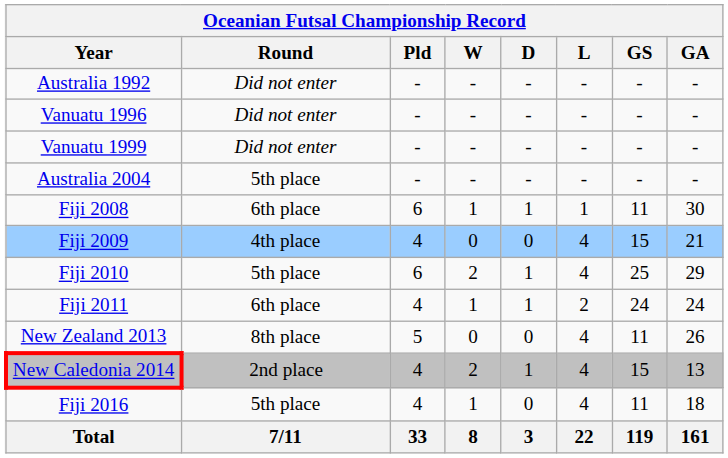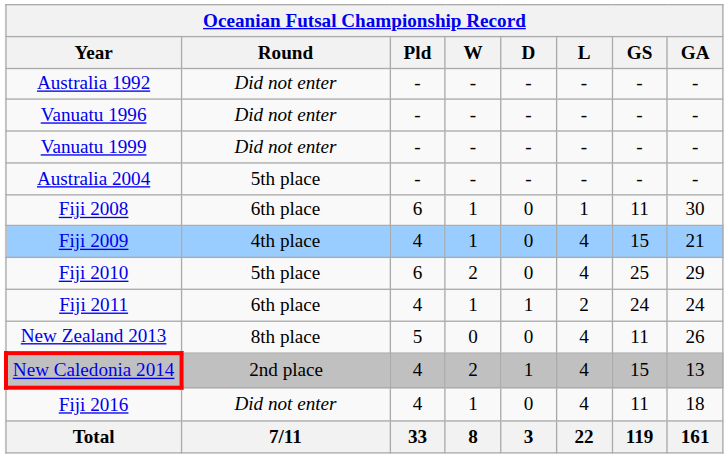Fiji 2008 | D: 1 -> 0
Fiji 2009 | W: 0 -> 1
Fiji 2010 | D: 1 -> 0
Fiji 2016 | Round: 5th place -> Did not enter
